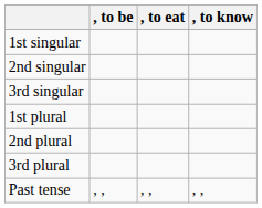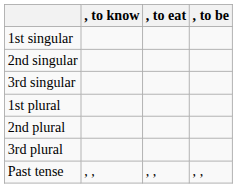columns swapped: , to be <-> , to know
